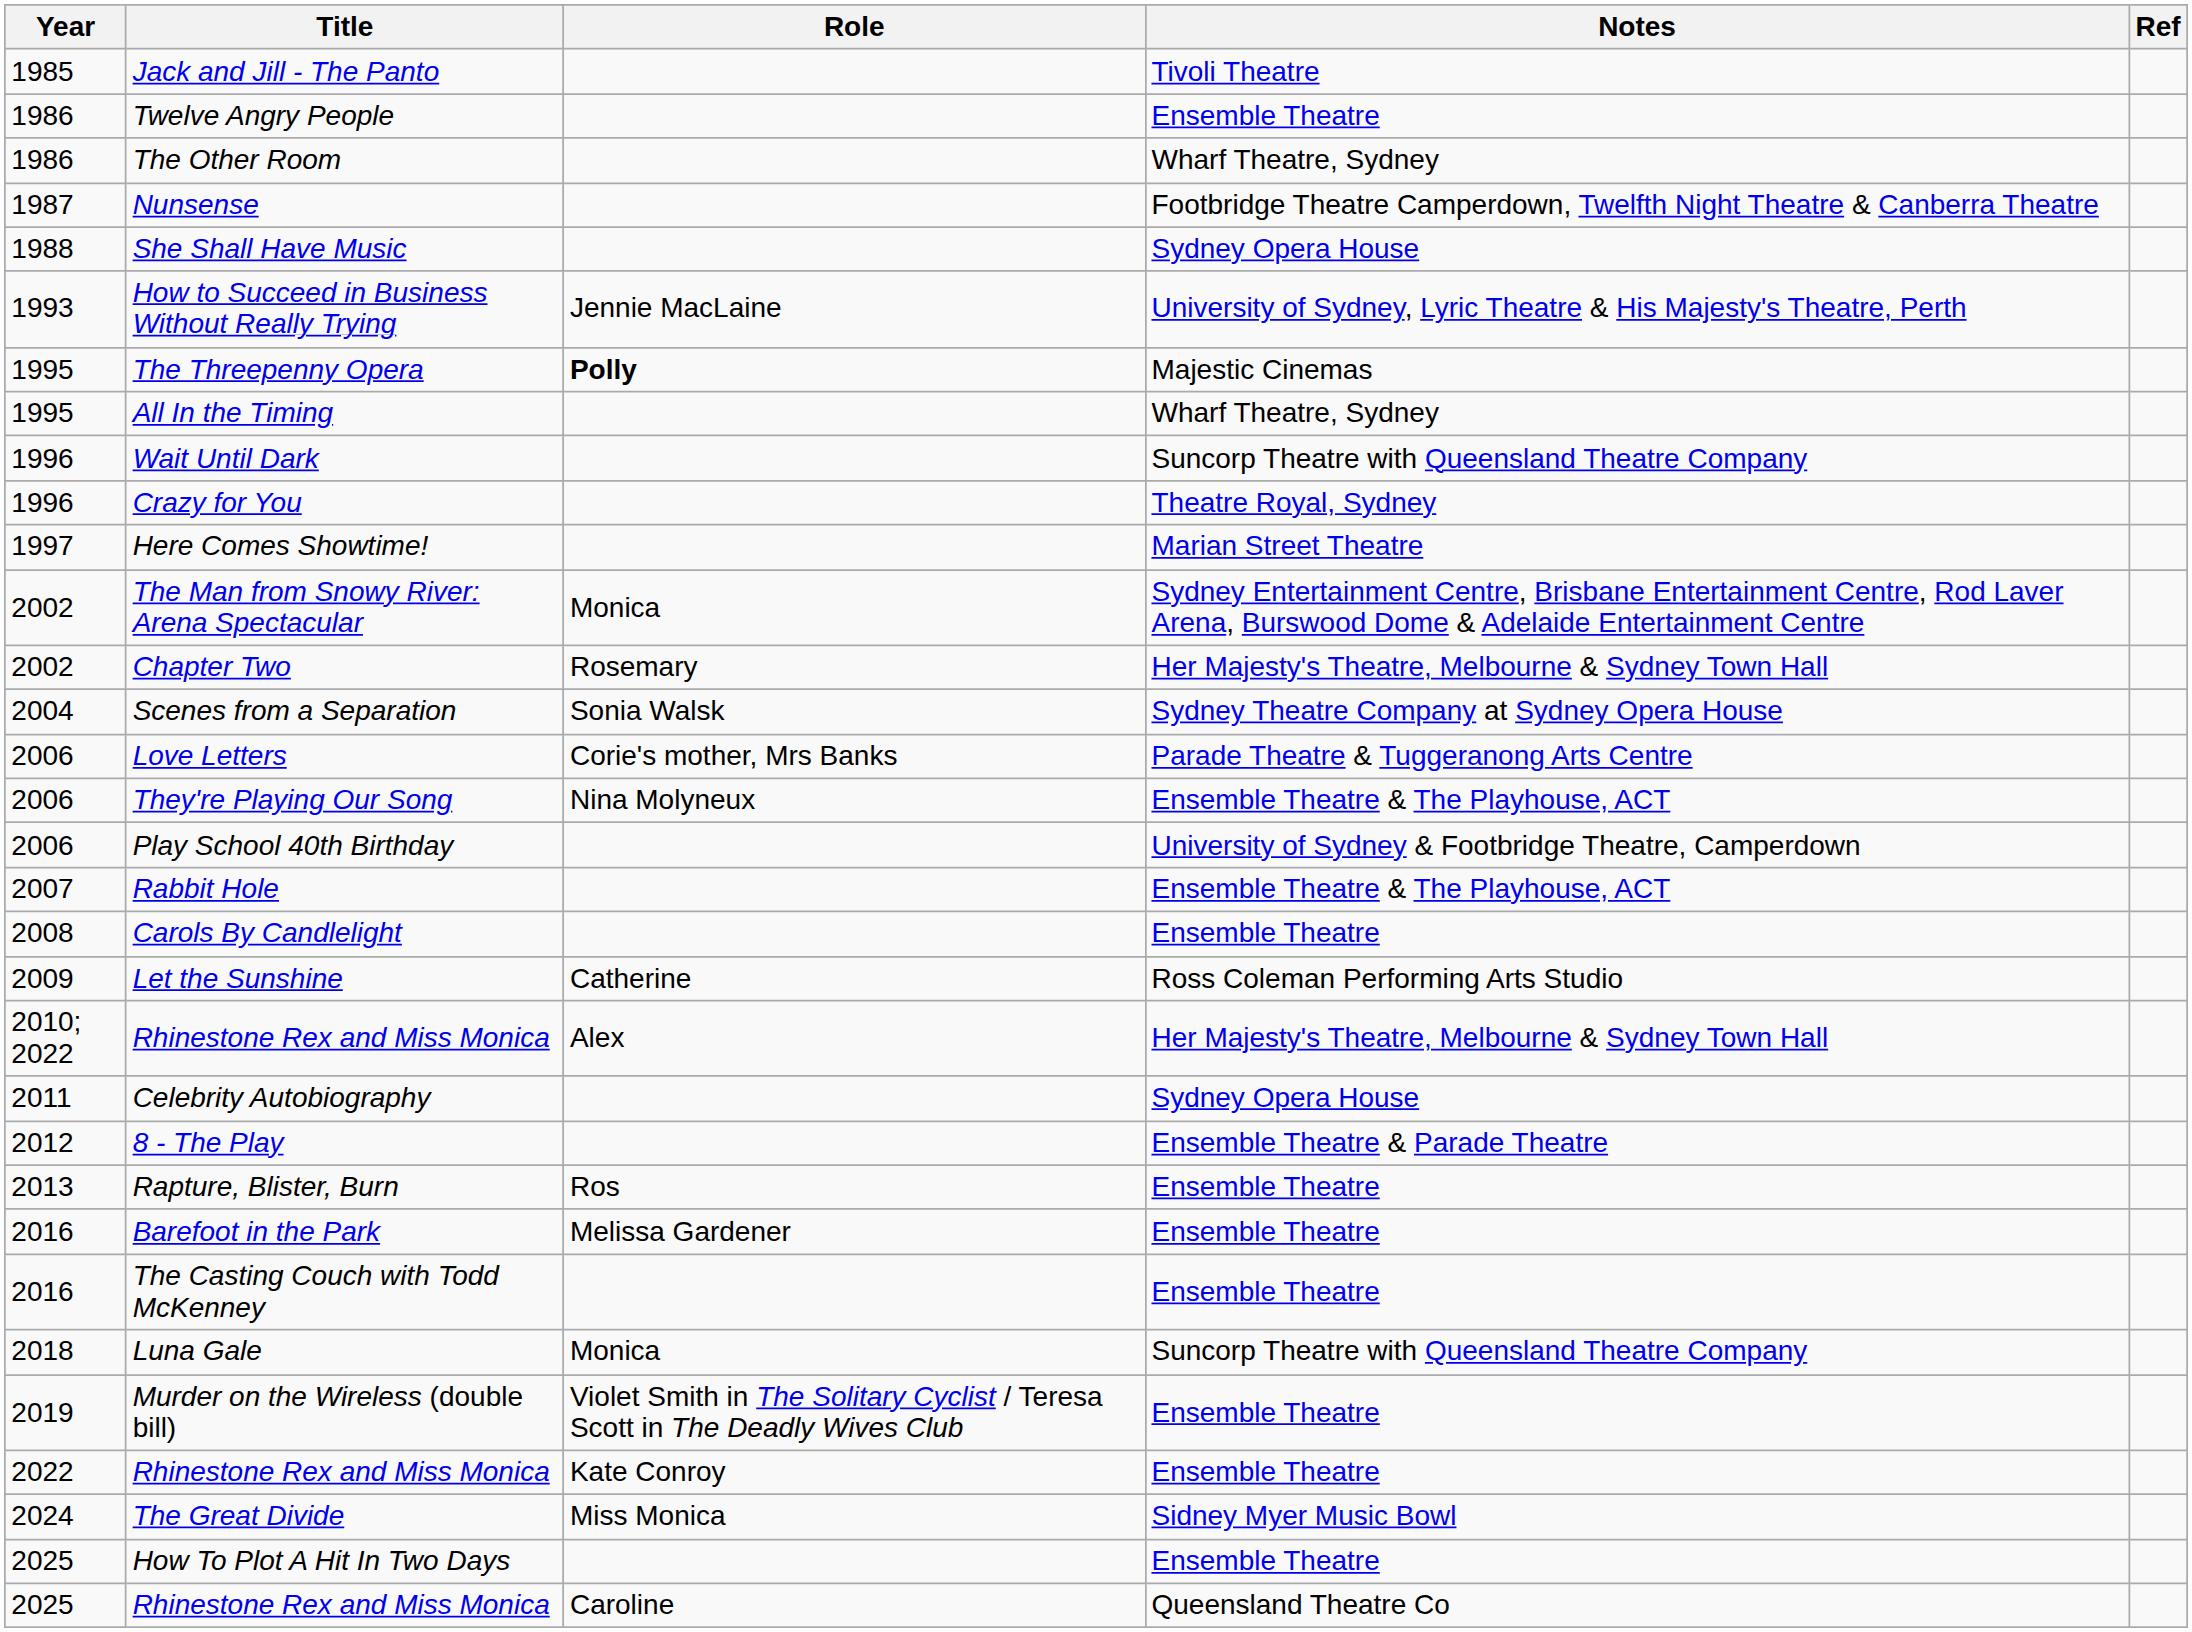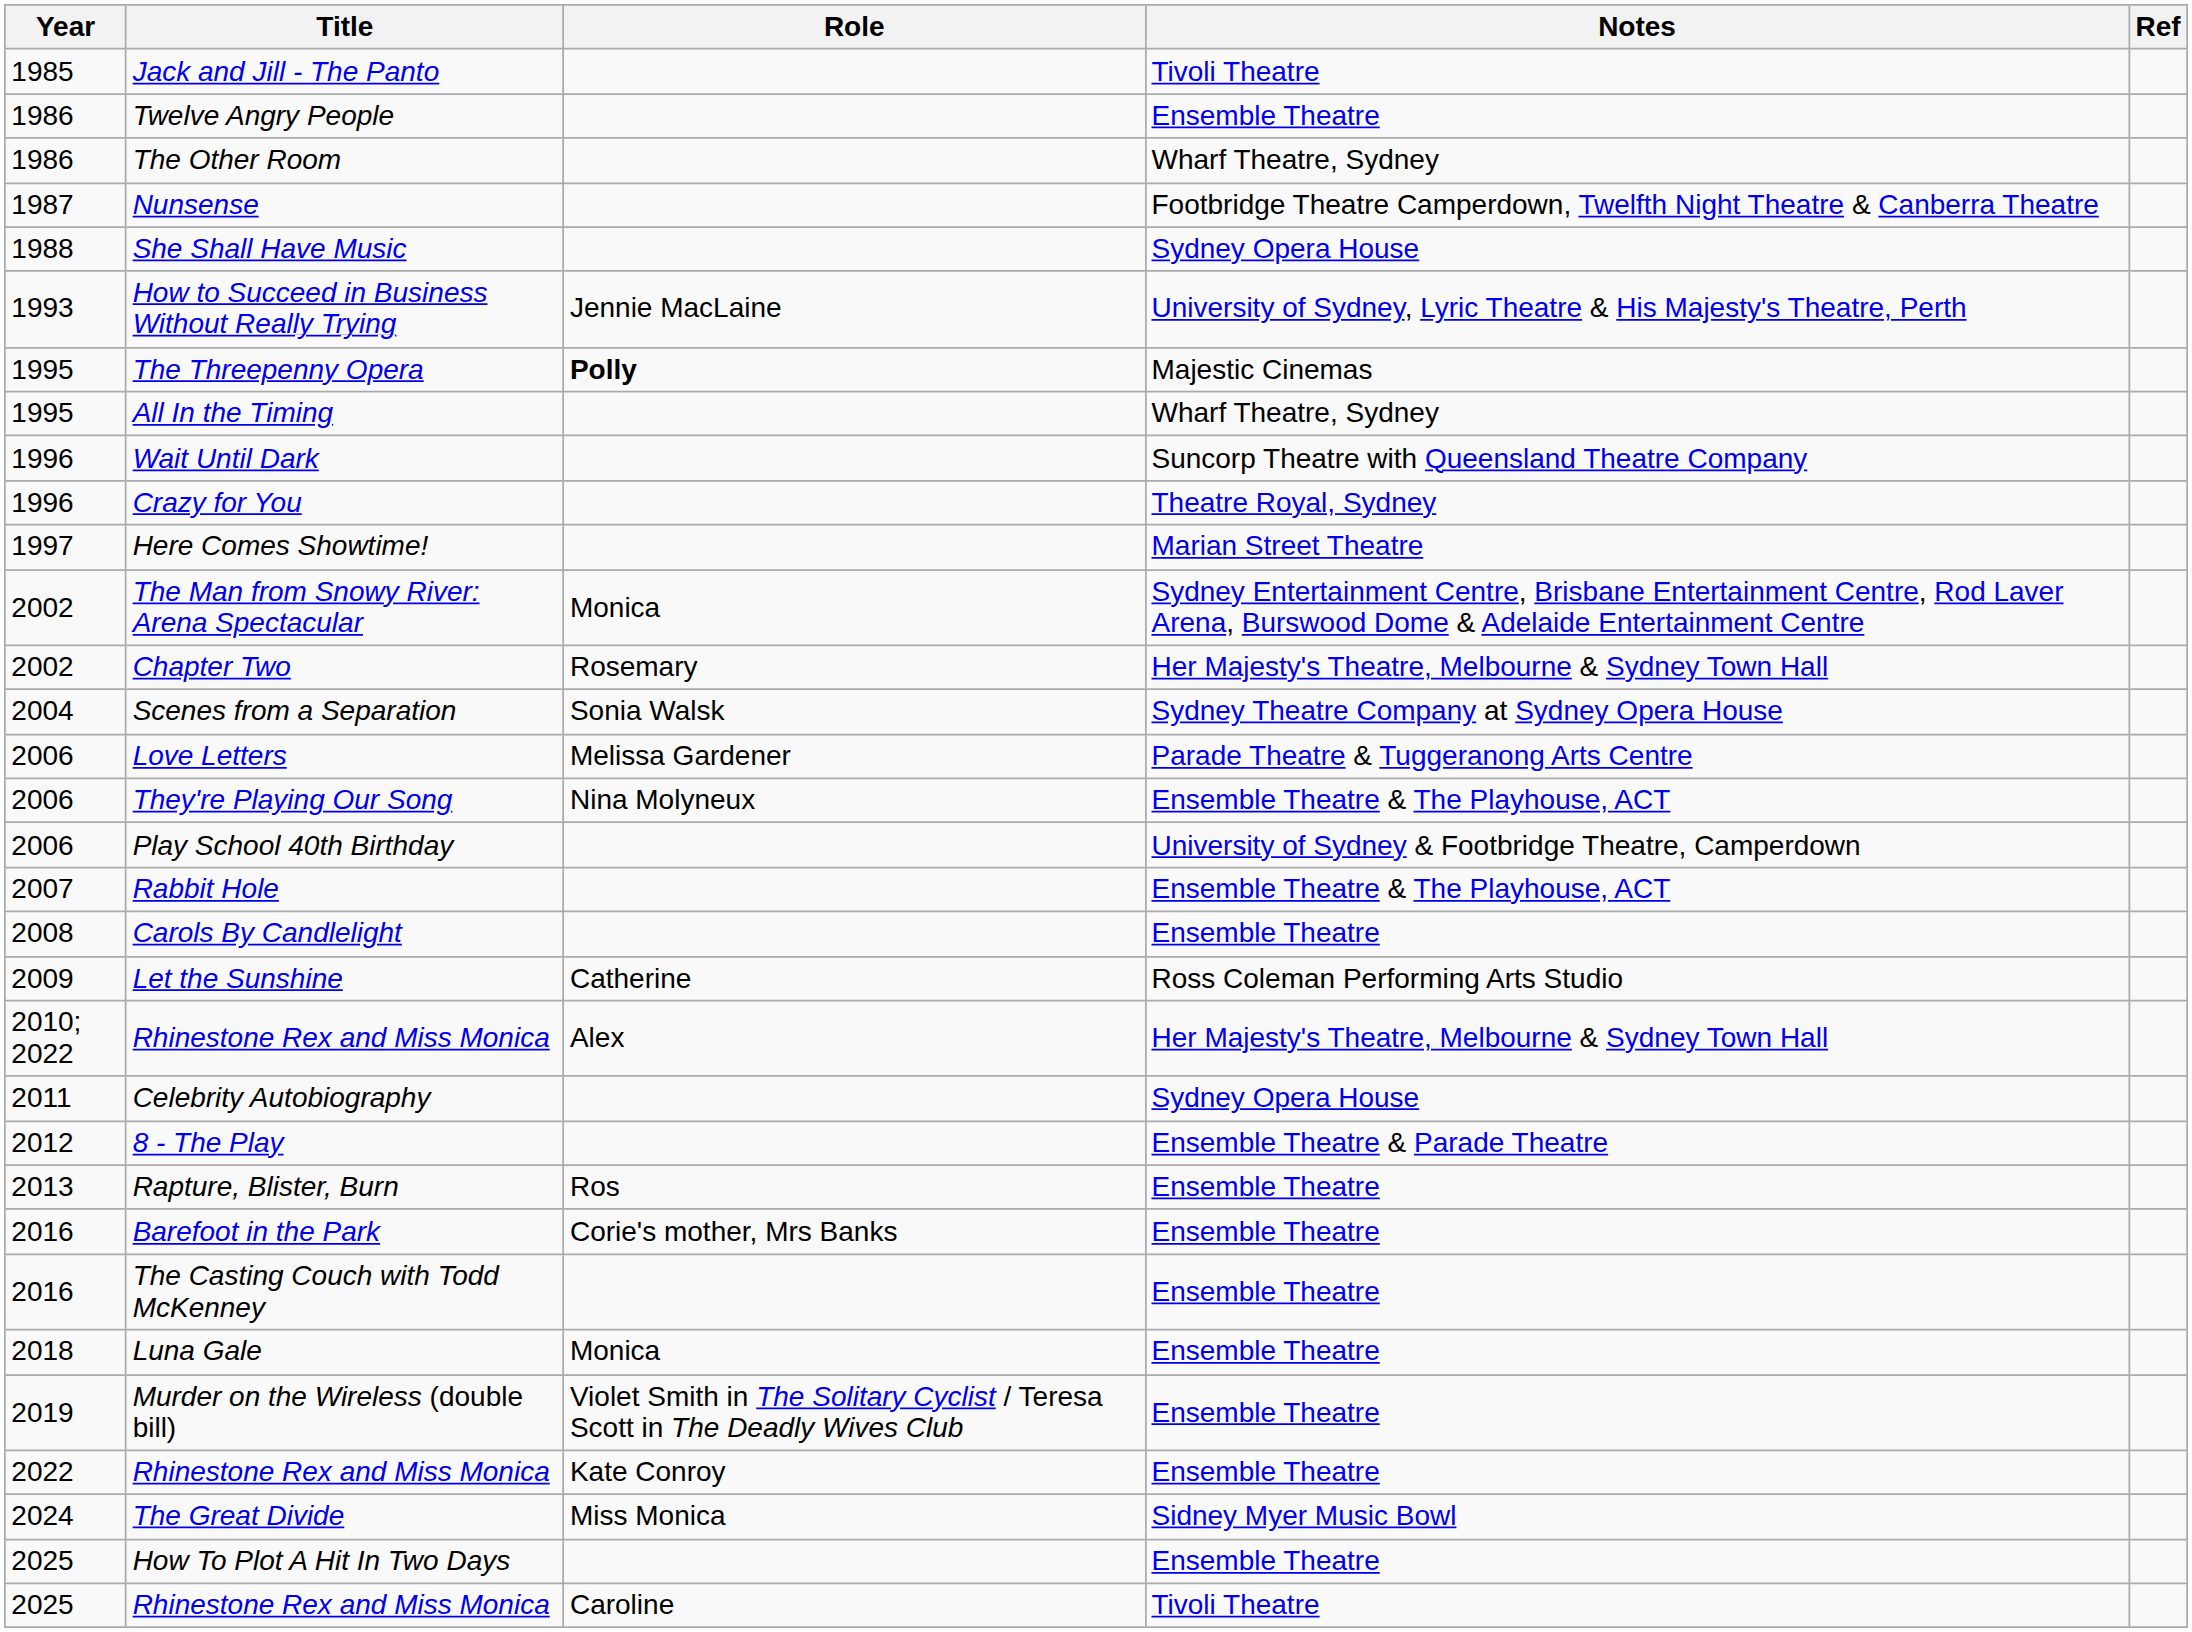Love Letters | Role: Corie's mother, Mrs Banks -> Melissa Gardener
Barefoot in the Park | Role: Melissa Gardener -> Corie's mother, Mrs Banks
Luna Gale | Notes: Suncorp Theatre with Queensland Theatre Company -> Ensemble Theatre
2025 / Rhinestone Rex and Miss Monica | Notes: Queensland Theatre Co -> Tivoli Theatre
